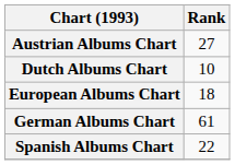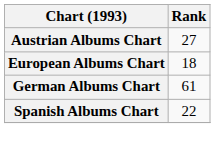- row: Dutch Albums Chart | 10
